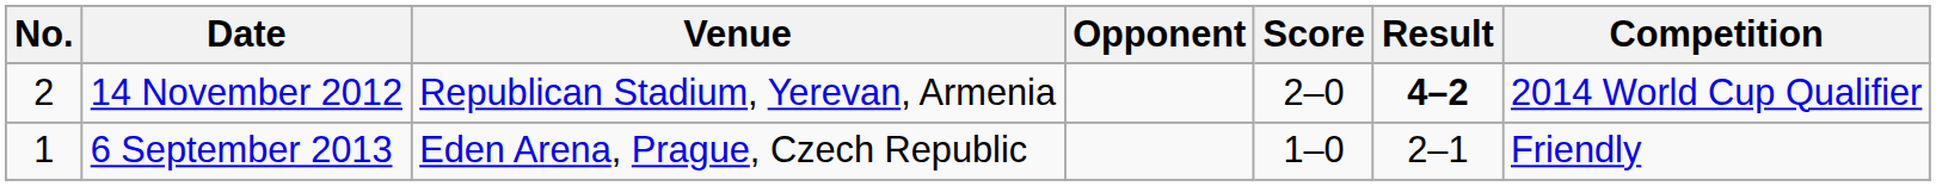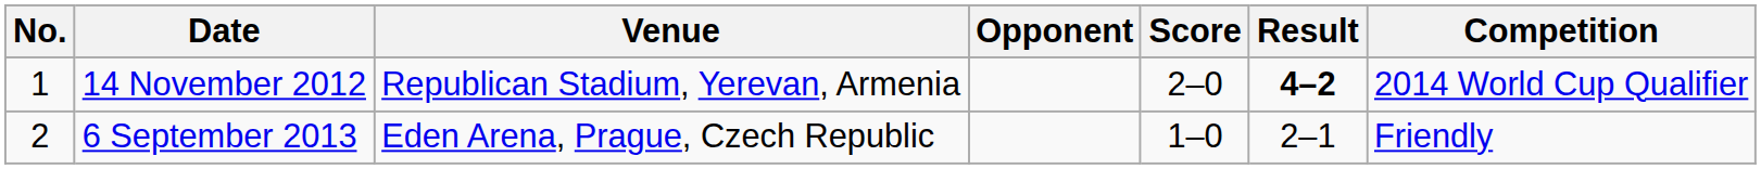14 November 2012 | No.: 2 -> 1
6 September 2013 | No.: 1 -> 2
